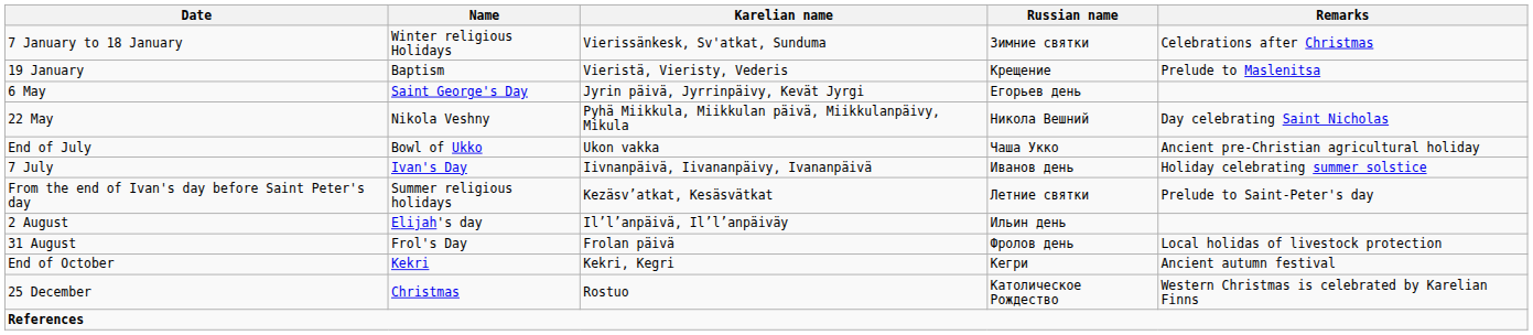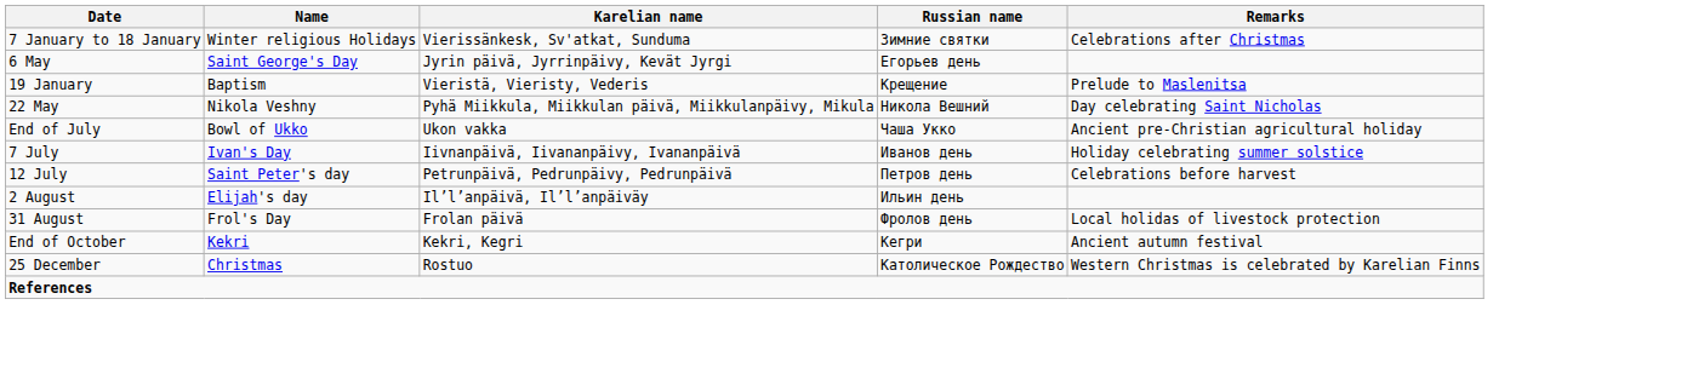rows swapped: 19 January <-> 6 May
- row: From the end of Ivan's day before Saint Peter's day | Summer religious holidays | Kezäsv’atkat, Kesäsvätkat | Летние святки | Prelude to Saint-Peter's day
+ row: 12 July | Saint Peter's day | Petrunpäivä, Pedrunpäivy, Pedrunpäivä | Петров день | Celebrations before harvest
